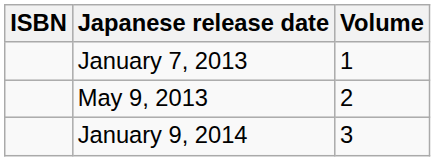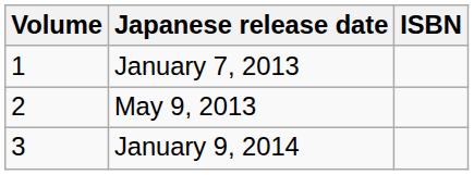columns swapped: Volume <-> ISBN
